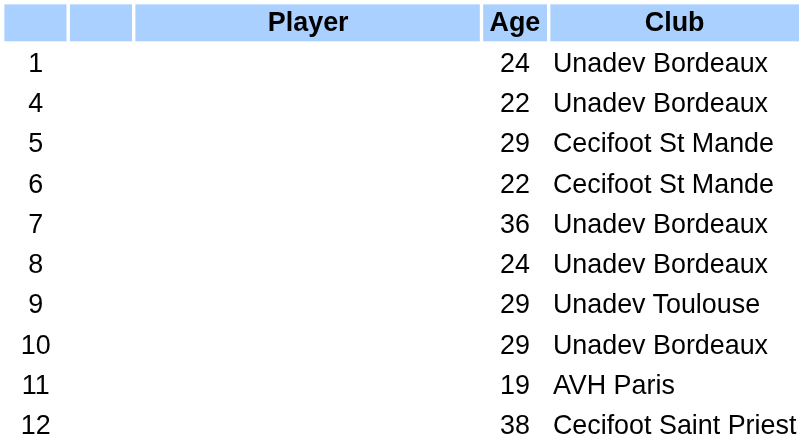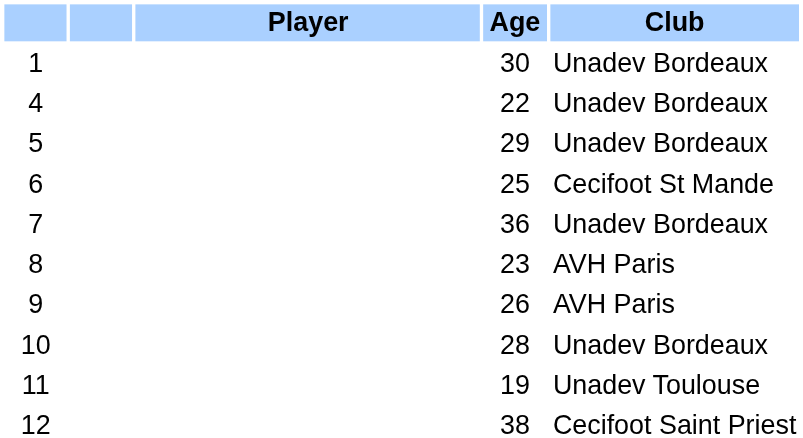1 | Age: 24 -> 30
5 | Club: Cecifoot St Mande -> Unadev Bordeaux
6 | Age: 22 -> 25
8 | Age: 24 -> 23
8 | Club: Unadev Bordeaux -> AVH Paris
9 | Age: 29 -> 26
9 | Club: Unadev Toulouse -> AVH Paris
10 | Age: 29 -> 28
11 | Club: AVH Paris -> Unadev Toulouse
